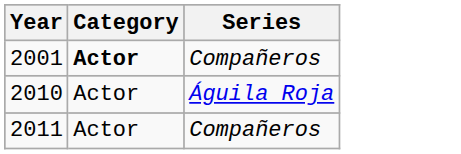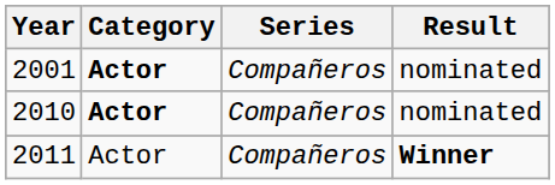+ column: Result | nominated | nominated | Winner
2010 | Category: normal -> bold
2010 | Series: Águila Roja -> Compañeros
